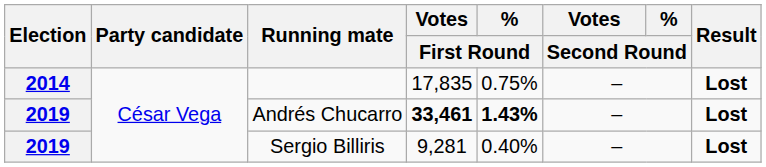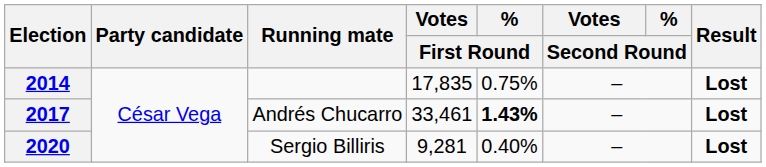Andrés Chucarro | Election: 2019 -> 2017
Andrés Chucarro | Votes / First Round: bold -> normal
Sergio Billiris | Election: 2019 -> 2020
